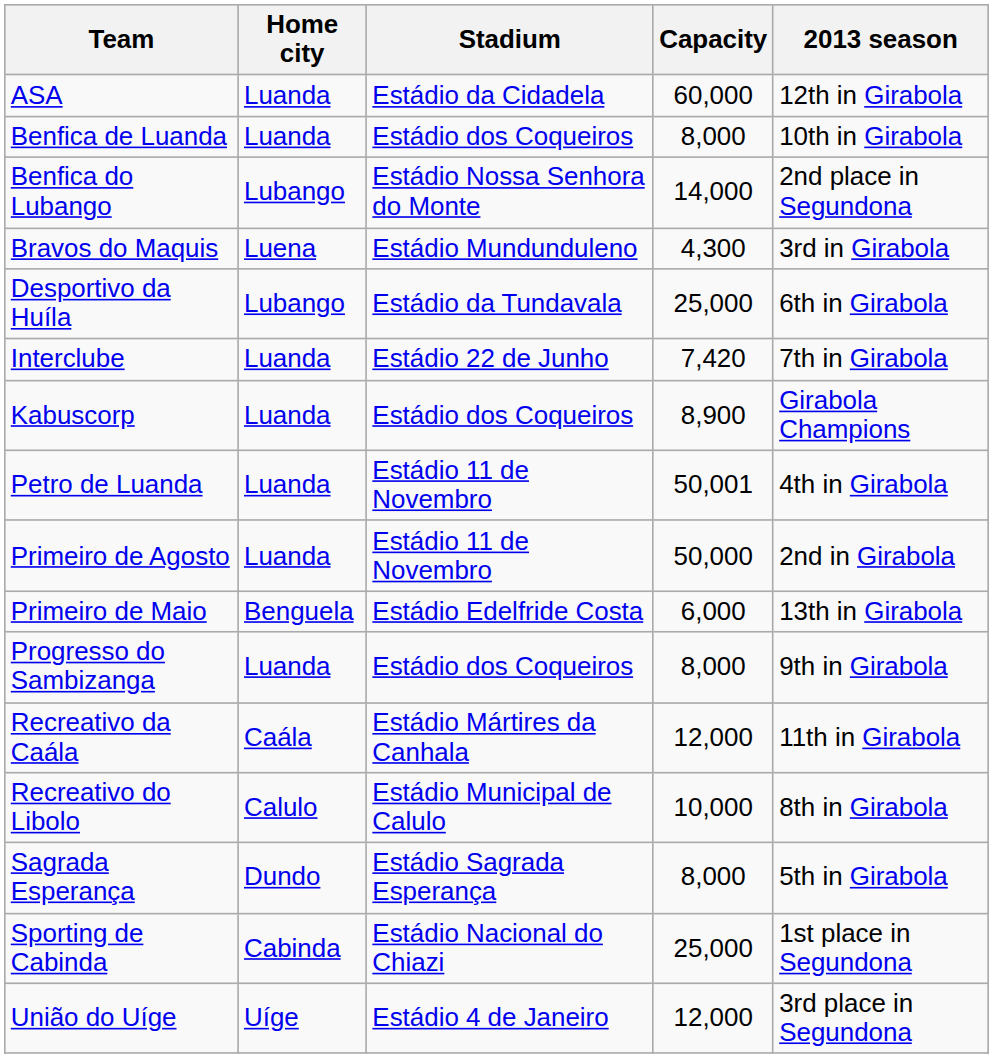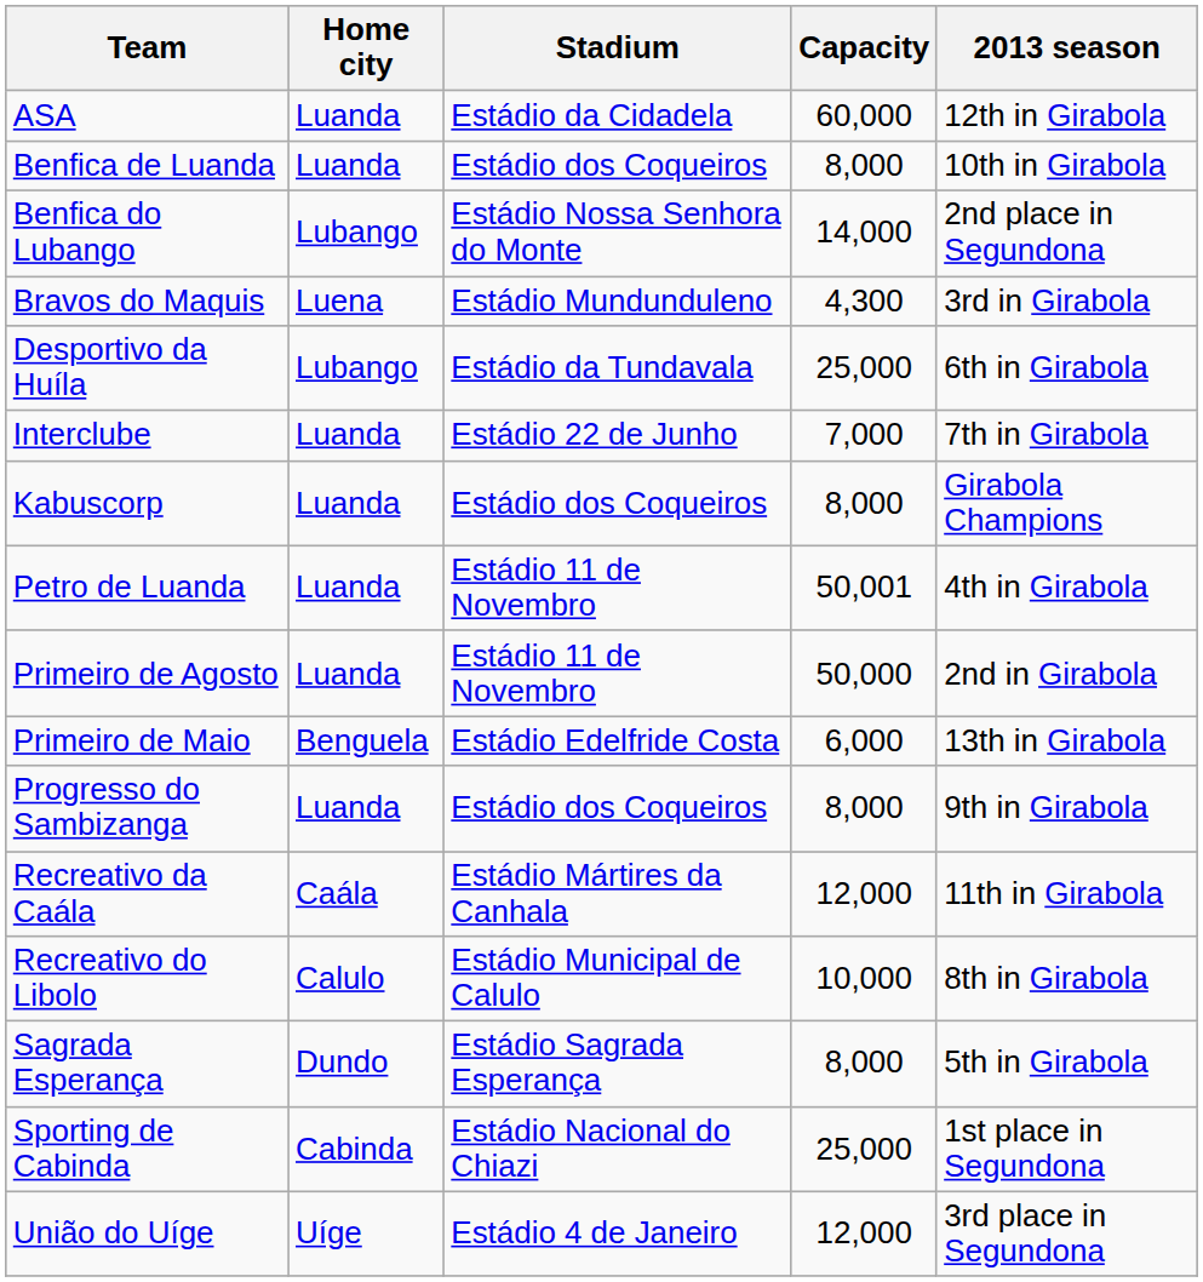Interclube | Capacity: 7,420 -> 7,000
Kabuscorp | Capacity: 8,900 -> 8,000
